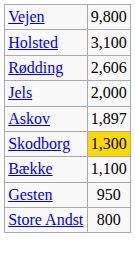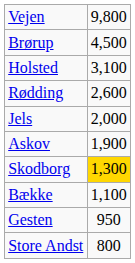+ row: Brørup | 4,500
Rødding | column 2: 2,606 -> 2,600
Askov | column 2: 1,897 -> 1,900
